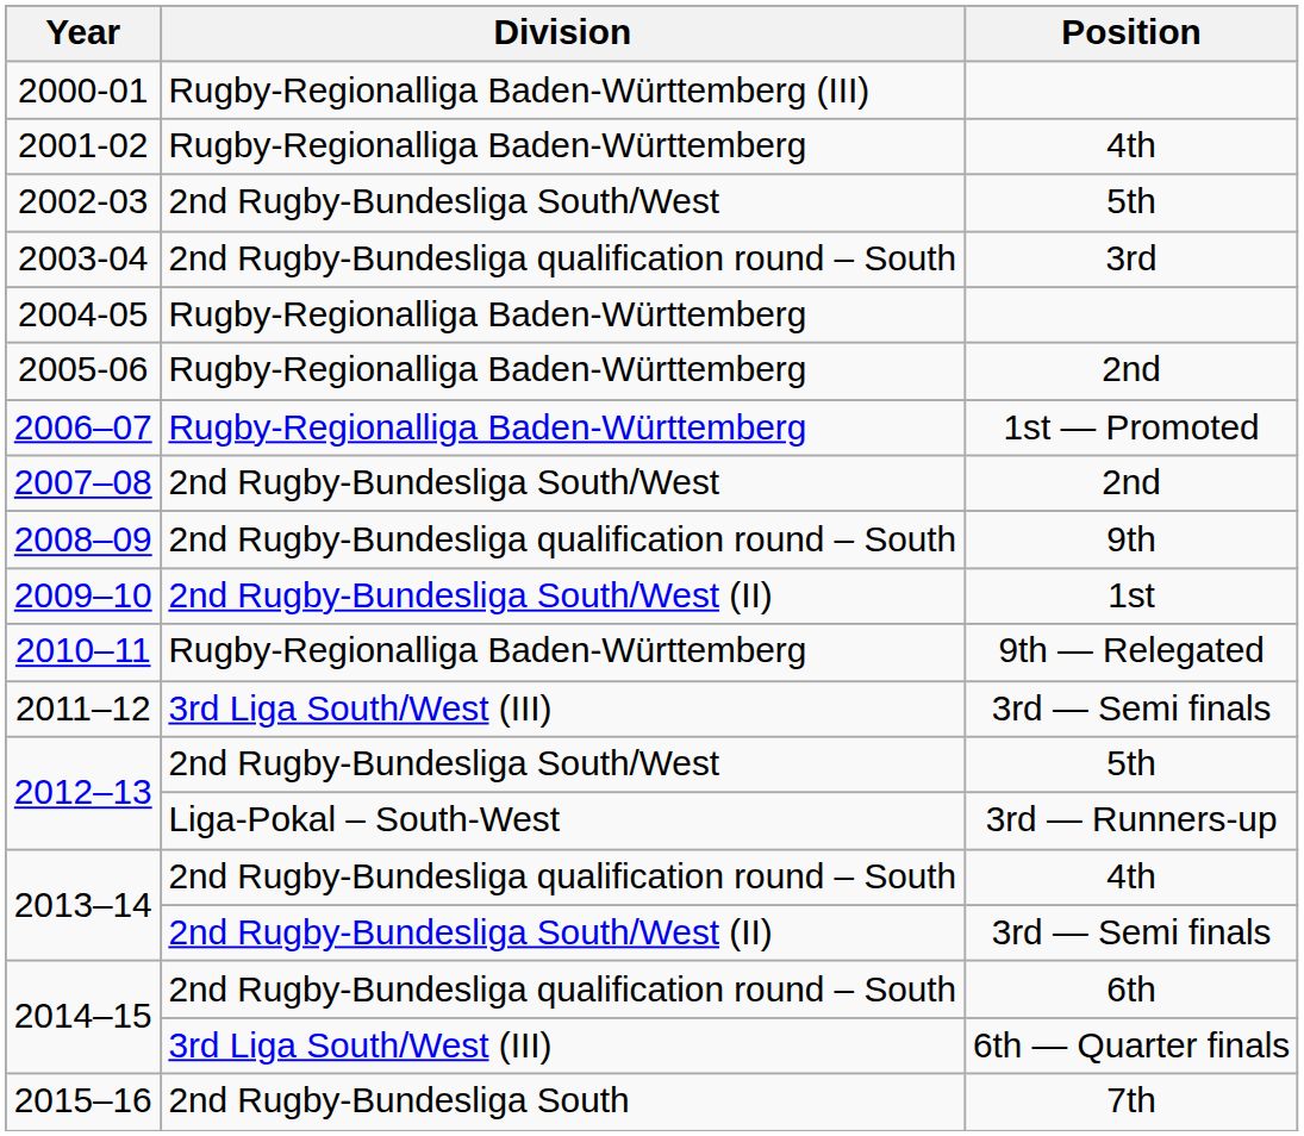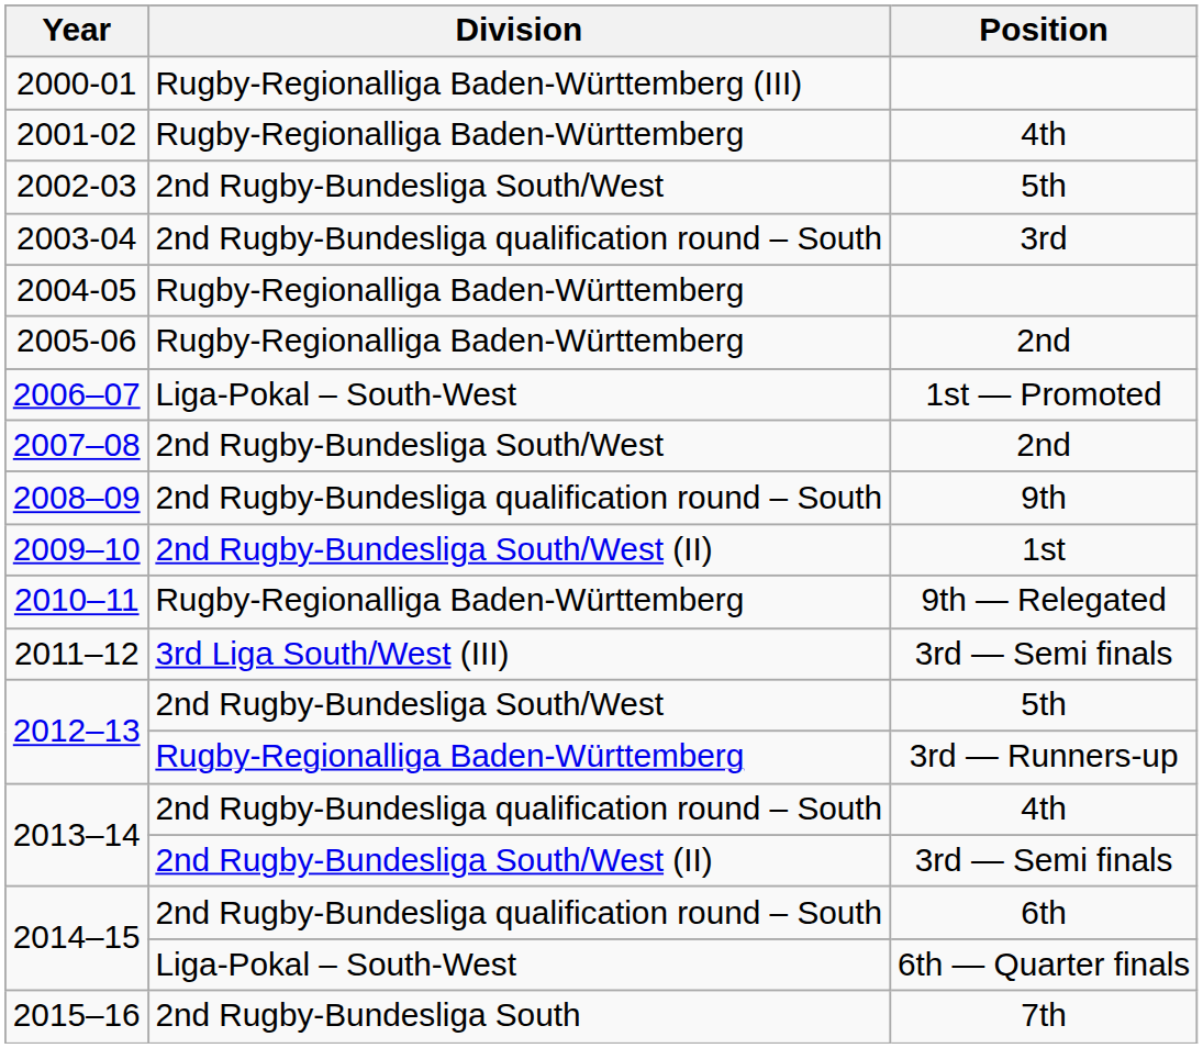2006–07 | Division: Rugby-Regionalliga Baden-Württemberg -> Liga-Pokal – South-West
2012–13 / 3rd — Runners-up | Division: Liga-Pokal – South-West -> Rugby-Regionalliga Baden-Württemberg
2014–15 / 6th — Quarter finals | Division: 3rd Liga South/West (III) -> Liga-Pokal – South-West
